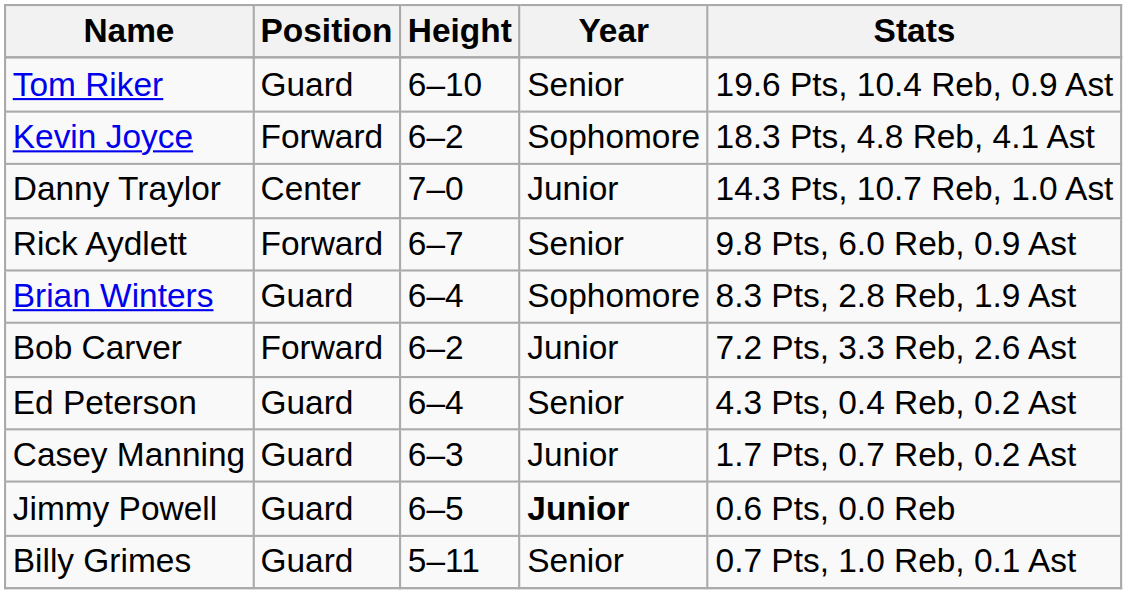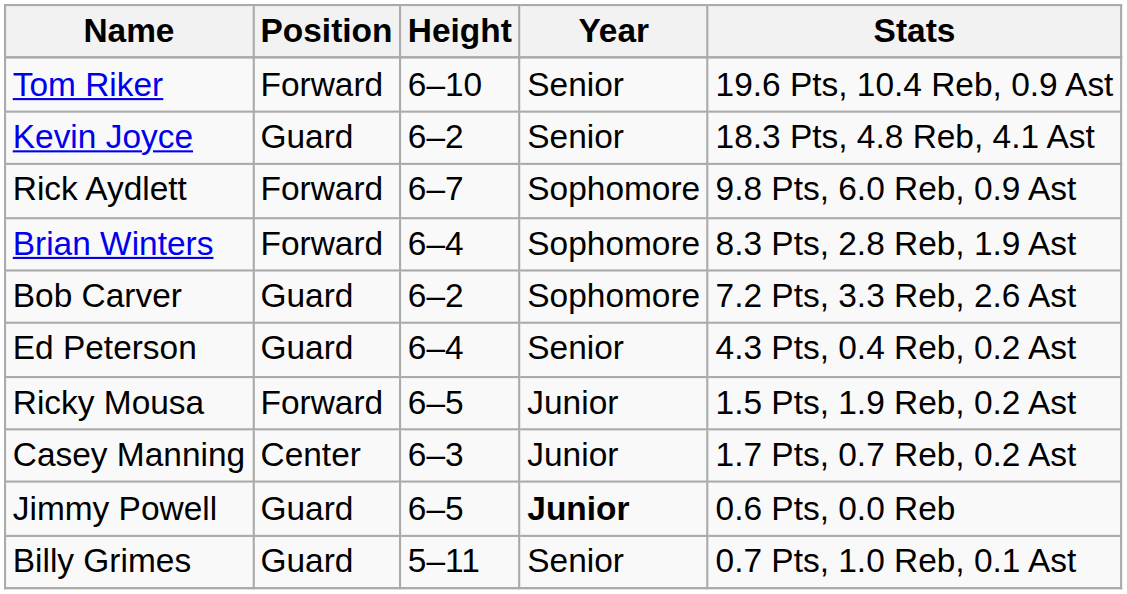Tom Riker | Position: Guard -> Forward
Kevin Joyce | Position: Forward -> Guard
Kevin Joyce | Year: Sophomore -> Senior
- row: Danny Traylor | Center | 7–0 | Junior | 14.3 Pts, 10.7 Reb, 1.0 Ast
Rick Aydlett | Year: Senior -> Sophomore
Brian Winters | Position: Guard -> Forward
Bob Carver | Position: Forward -> Guard
Bob Carver | Year: Junior -> Sophomore
+ row: Ricky Mousa | Forward | 6–5 | Junior | 1.5 Pts, 1.9 Reb, 0.2 Ast
Casey Manning | Position: Guard -> Center
